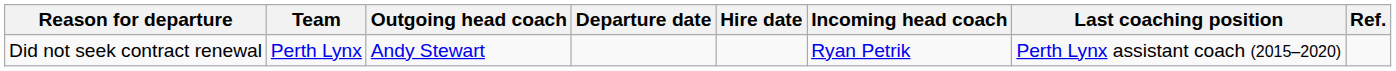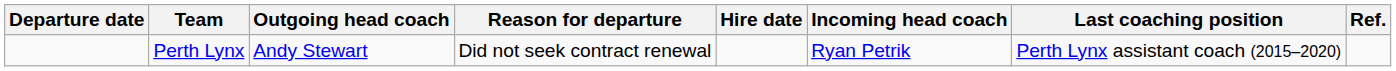columns swapped: Departure date <-> Reason for departure
